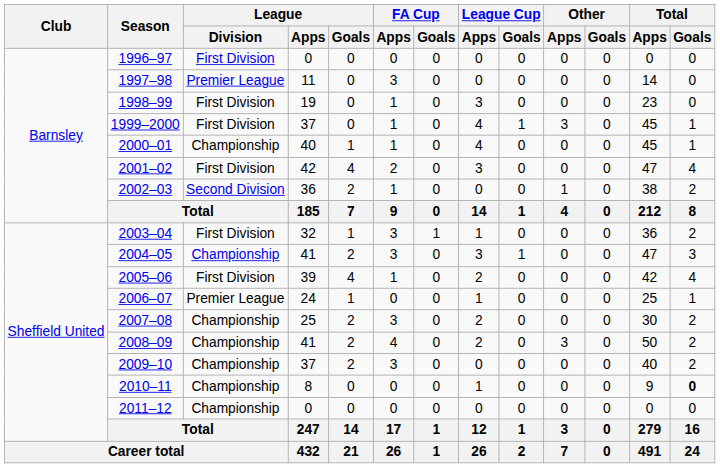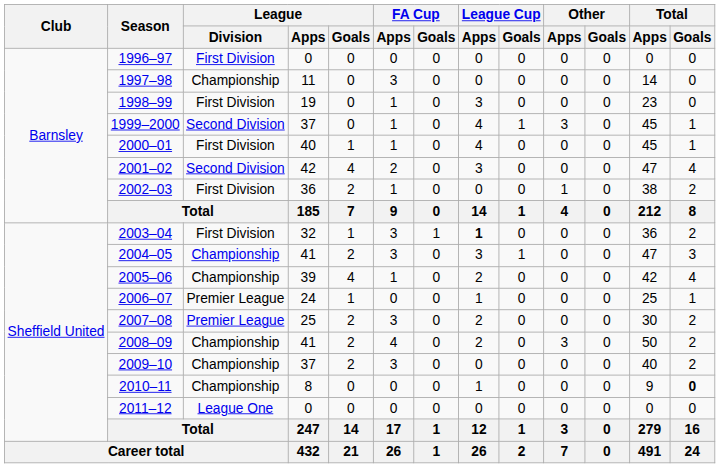1997–98 | League / Division: Premier League -> Championship
1999–2000 | League / Division: First Division -> Second Division
2000–01 | League / Division: Championship -> First Division
2001–02 | League / Division: First Division -> Second Division
2002–03 | League / Division: Second Division -> First Division
2003–04 | League Cup / Apps: normal -> bold
2005–06 | League / Division: First Division -> Championship
2007–08 | League / Division: Championship -> Premier League
2011–12 | League / Division: Championship -> League One
